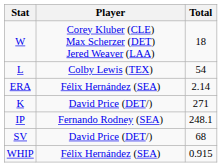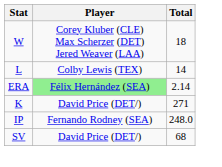L | Total: 54 -> 14
ERA | Player: no background -> lightgreen background
IP | Total: 248.1 -> 248.0
- row: WHIP | Félix Hernández (SEA) | 0.915
